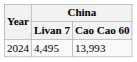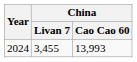2024 | China / Livan 7: 4,495 -> 3,455
